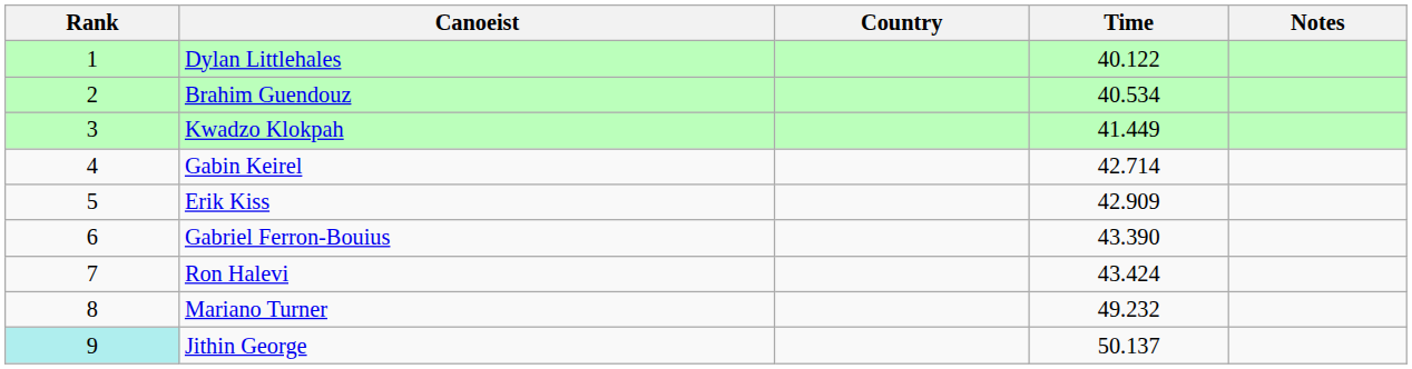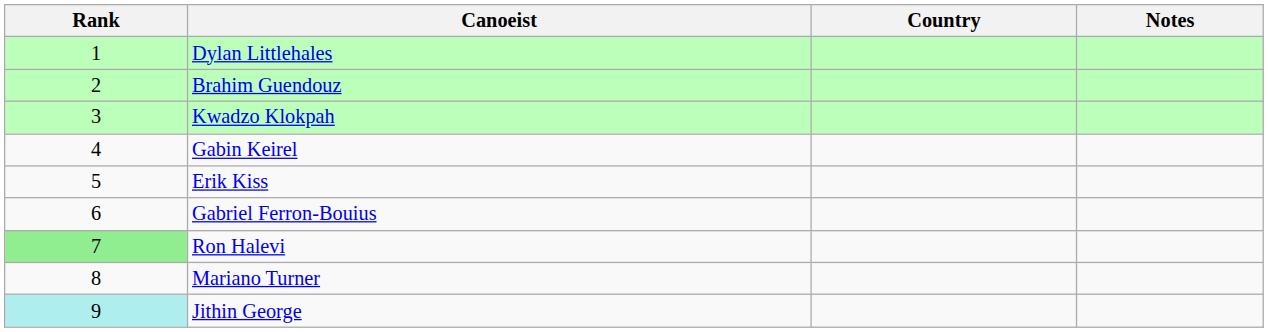- column: Time | 40.122 | 40.534 | 41.449 | 42.714 | 42.909 | 43.390 | 43.424 | 49.232 | 50.137
Ron Halevi | Rank: no background -> lightgreen background
